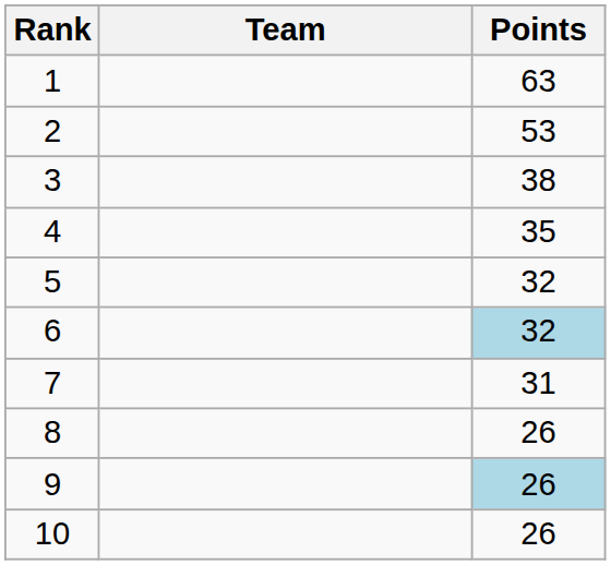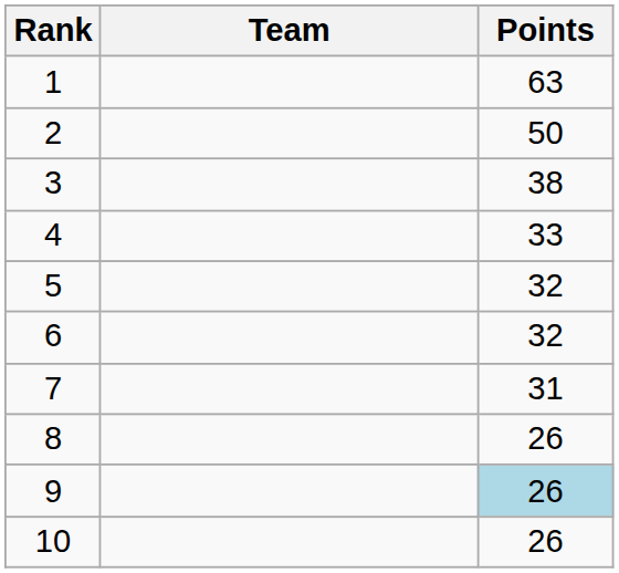2 | Points: 53 -> 50
4 | Points: 35 -> 33
6 | Points: lightblue background -> no background
